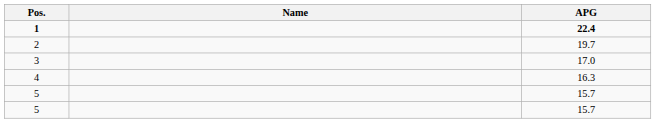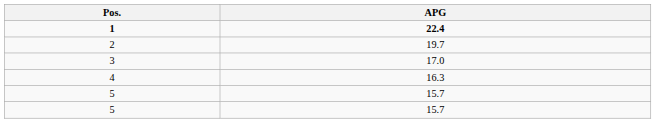- column: Name
